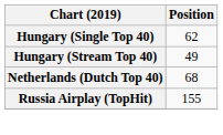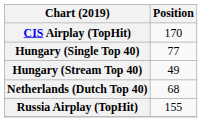+ row: CIS Airplay (TopHit) | 170
Hungary (Single Top 40) | Position: 62 -> 77
